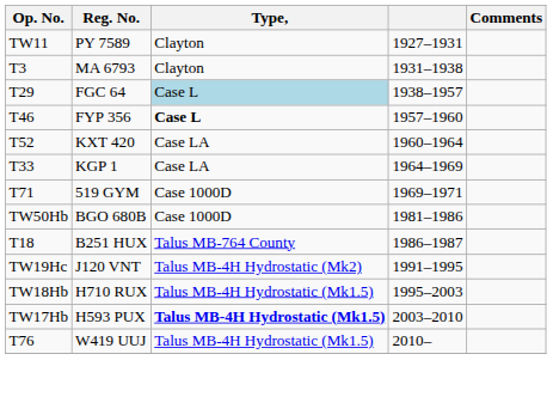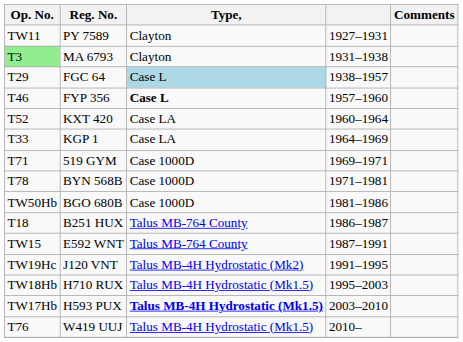MA 6793 | Op. No.: no background -> lightgreen background
+ row: T78 | BYN 568B | Case 1000D | 1971–1981
+ row: TW15 | E592 WNT | Talus MB-764 County | 1987–1991
